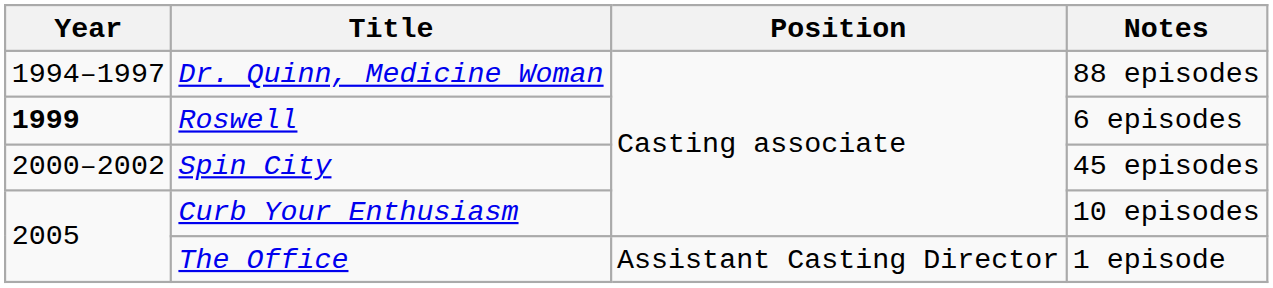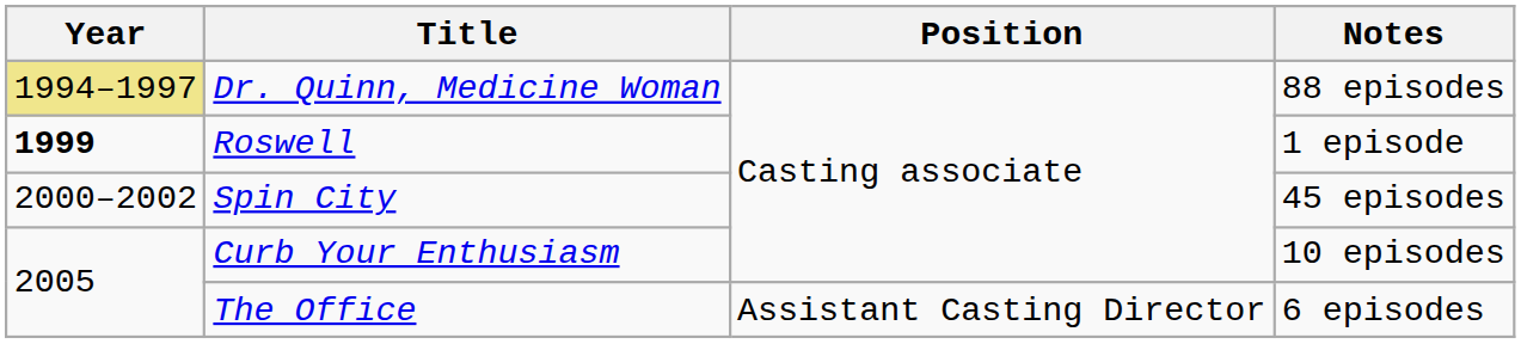Dr. Quinn, Medicine Woman | Year: no background -> khaki background
Roswell | Notes: 6 episodes -> 1 episode
The Office | Notes: 1 episode -> 6 episodes
